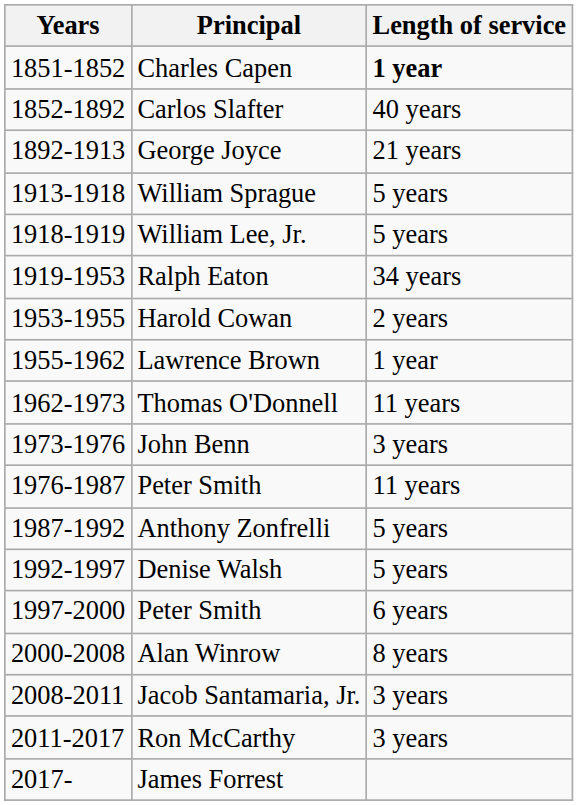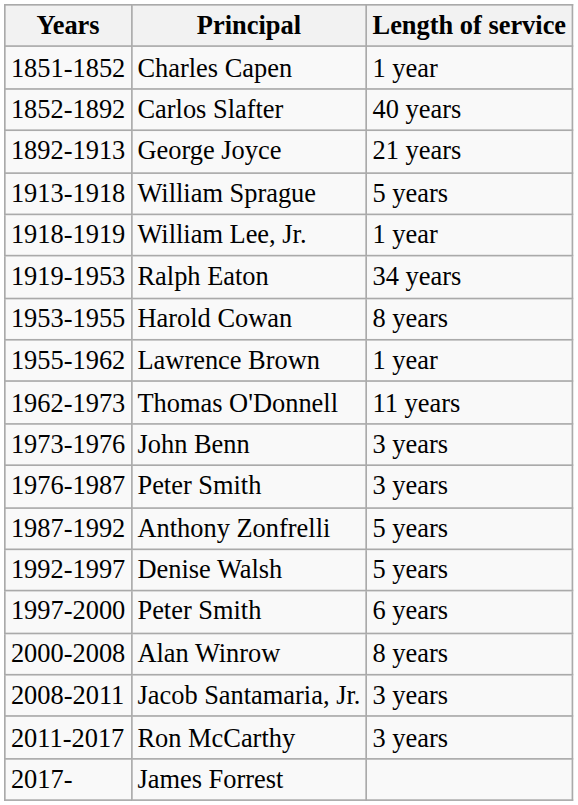Charles Capen | Length of service: bold -> normal
William Lee, Jr. | Length of service: 5 years -> 1 year
Harold Cowan | Length of service: 2 years -> 8 years
1976-1987 / Peter Smith | Length of service: 11 years -> 3 years
